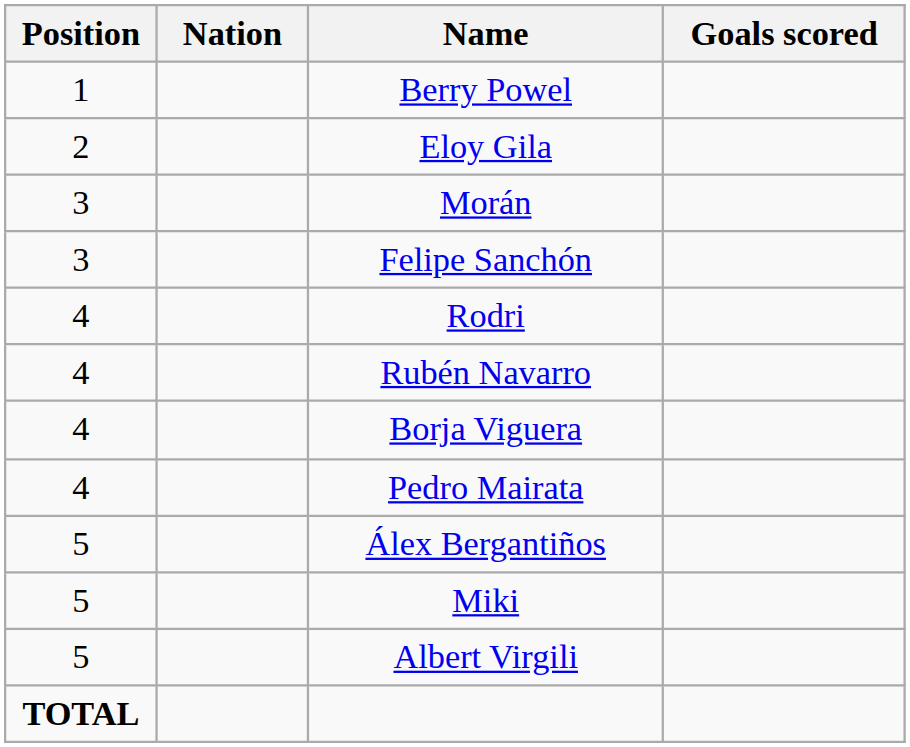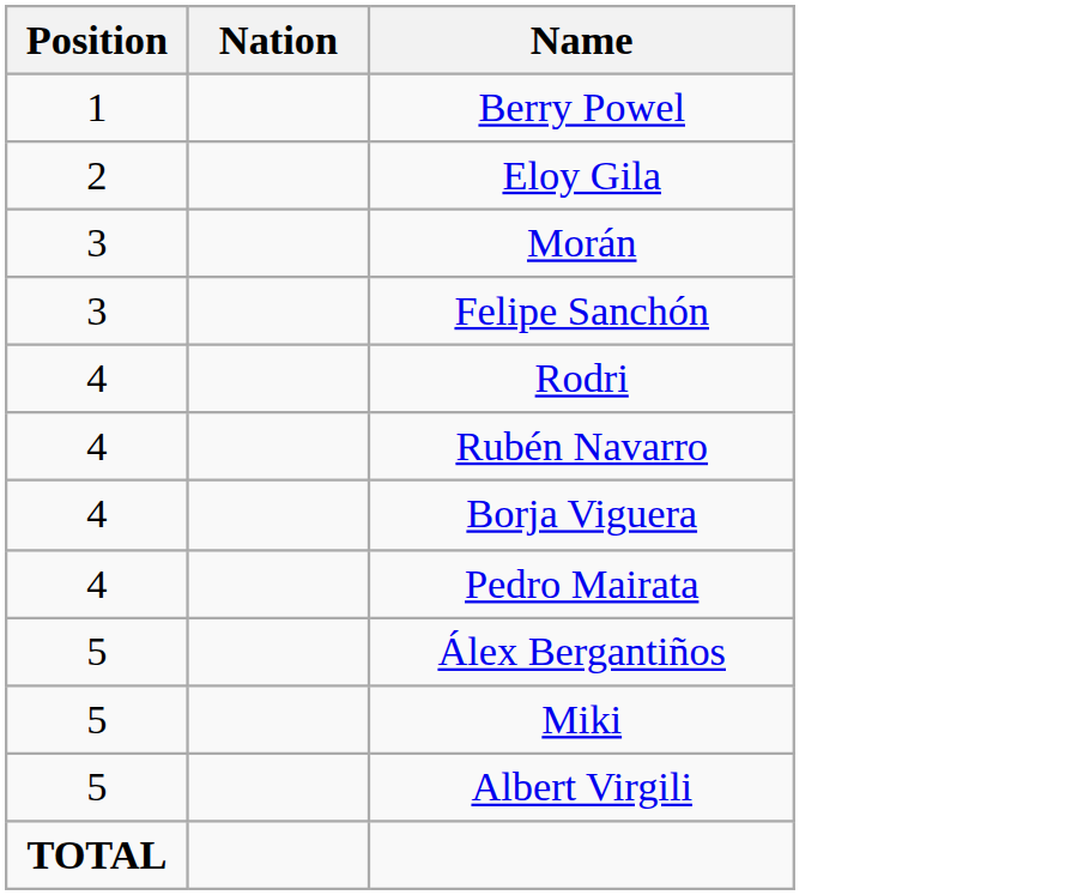- column: Goals scored
